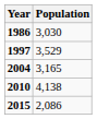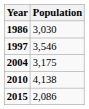1997 | Population: 3,529 -> 3,546
2004 | Population: 3,165 -> 3,175
